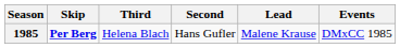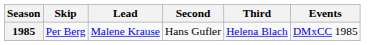columns swapped: Third <-> Lead
1985 | Skip: bold -> normal
